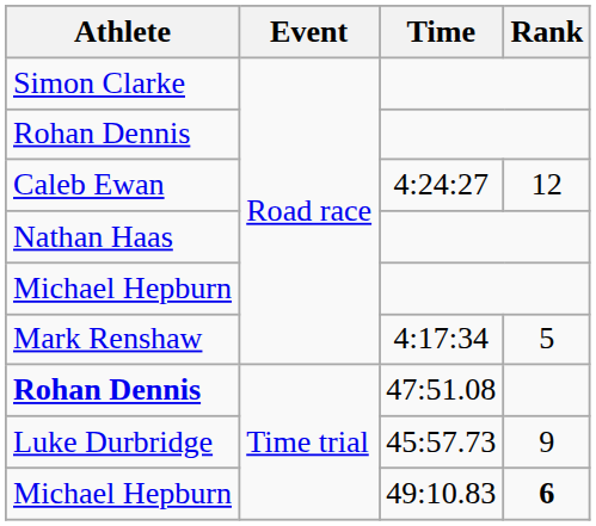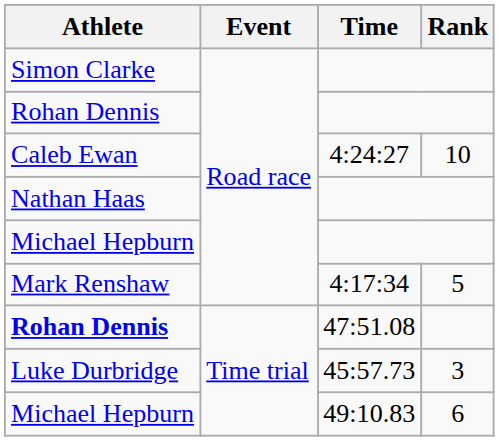Caleb Ewan | Rank: 12 -> 10
Luke Durbridge | Rank: 9 -> 3
Michael Hepburn / 49:10.83 | Rank: bold -> normal
